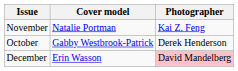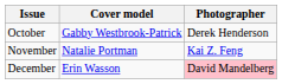rows swapped: October <-> November
